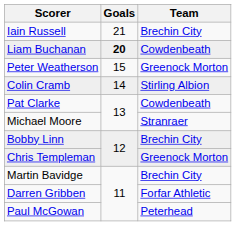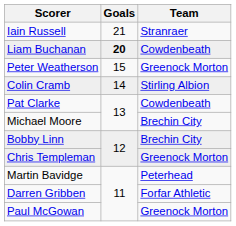Iain Russell | Team: Brechin City -> Stranraer
Michael Moore | Team: Stranraer -> Brechin City
Martin Bavidge | Team: Brechin City -> Peterhead
Paul McGowan | Team: Peterhead -> Greenock Morton
